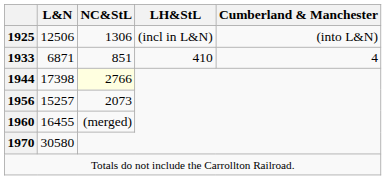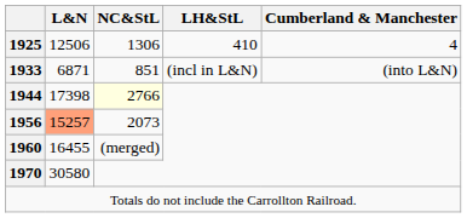1925 | LH&StL: (incl in L&N) -> 410
1925 | Cumberland & Manchester: (into L&N) -> 4
1933 | LH&StL: 410 -> (incl in L&N)
1933 | Cumberland & Manchester: 4 -> (into L&N)
1956 | L&N: no background -> lightsalmon background
